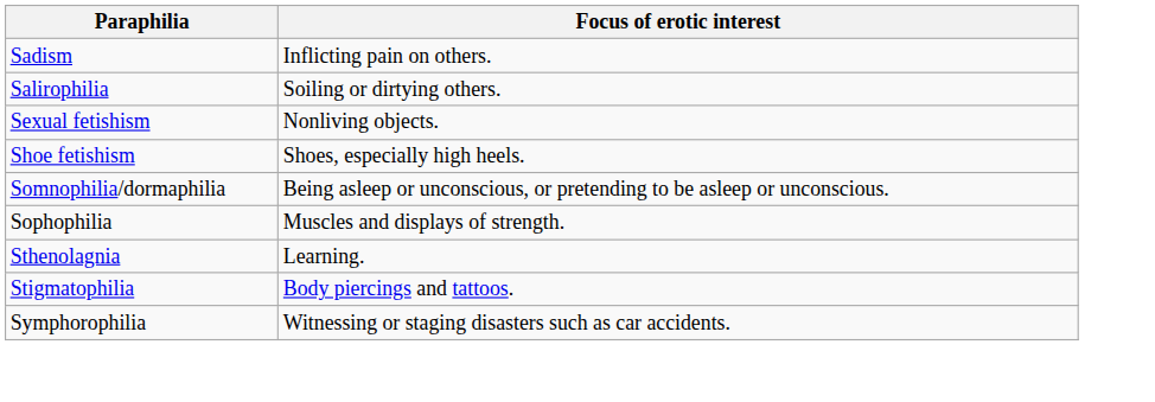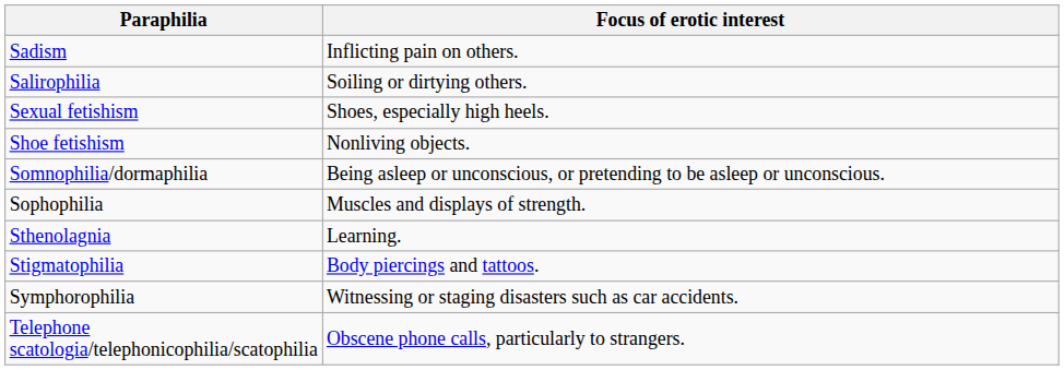Sexual fetishism | Focus of erotic interest: Nonliving objects. -> Shoes, especially high heels.
Shoe fetishism | Focus of erotic interest: Shoes, especially high heels. -> Nonliving objects.
+ row: Telephone scatologia/telephonicophilia/scatophilia | Obscene phone calls, particularly to strangers.
